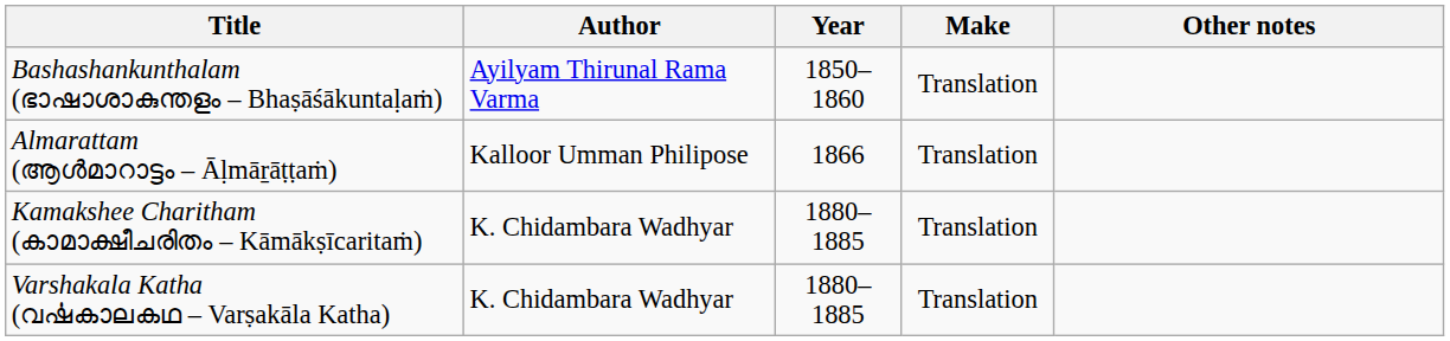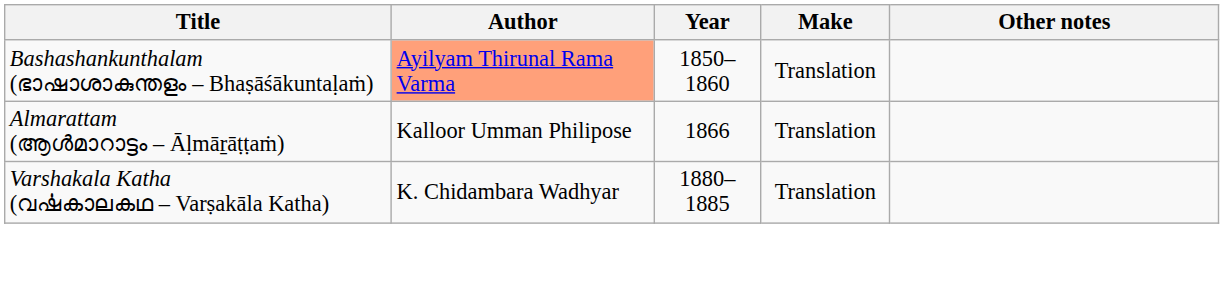Bashashankunthalam (ഭാഷാശാകുന്തളം – Bhaṣāśākuntaḷaṁ) | Author: no background -> lightsalmon background
- row: Kamakshee Charitham (കാമാക്ഷീചരിതം – Kāmākṣīcaritaṁ) | K. Chidambara Wadhyar | 1880–1885 | Translation
